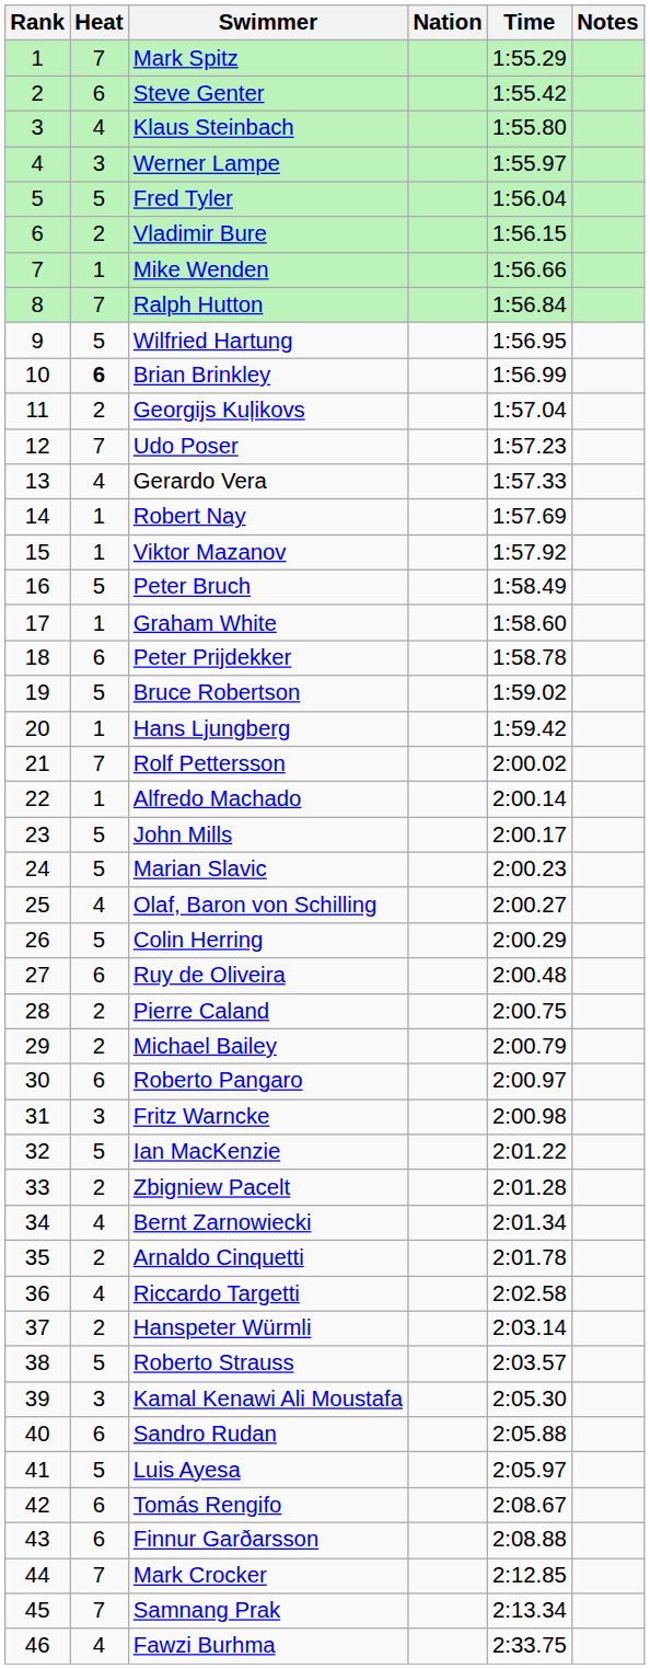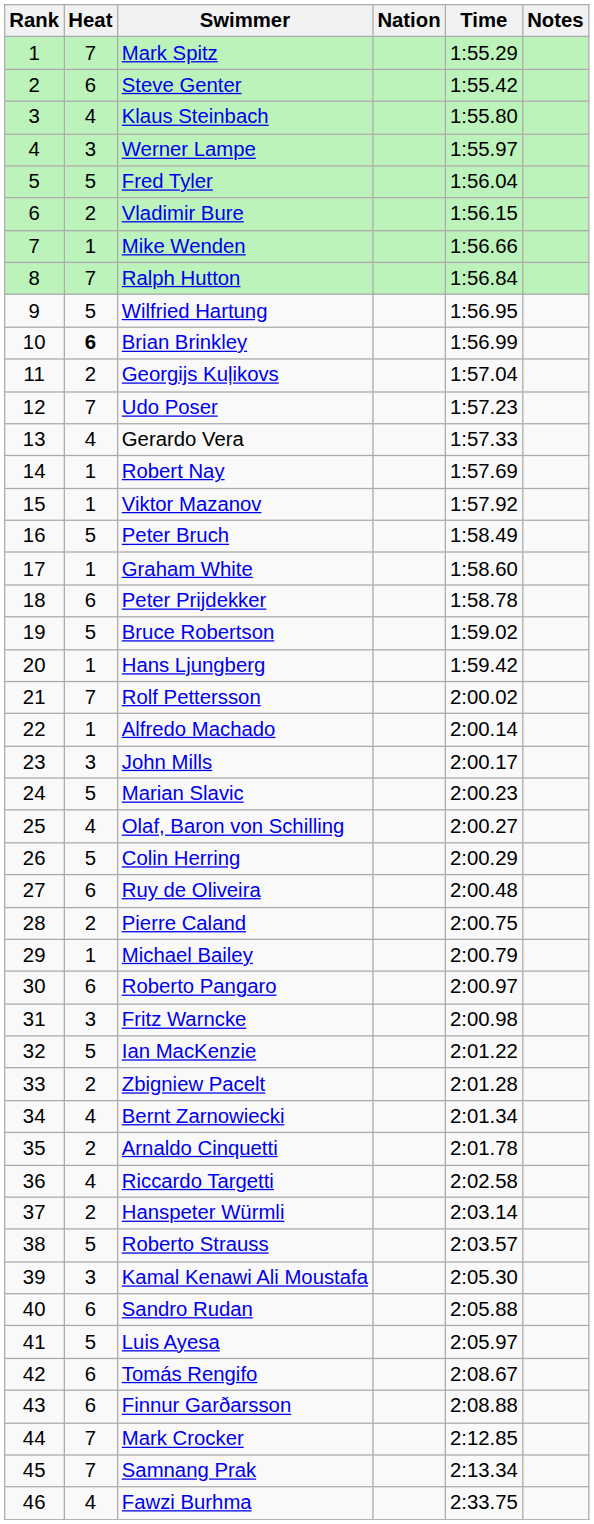John Mills | Heat: 5 -> 3
Michael Bailey | Heat: 2 -> 1
